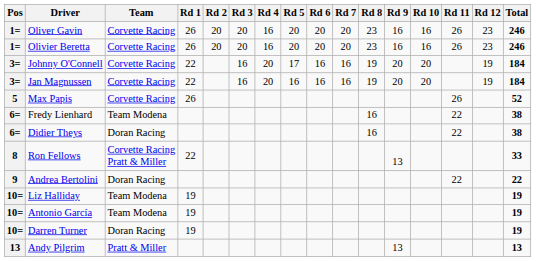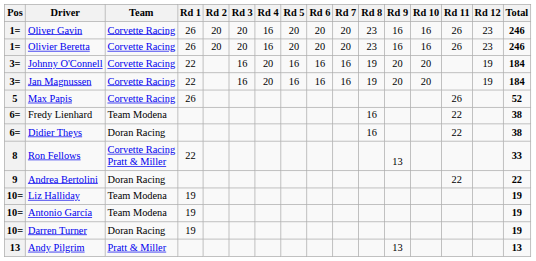Johnny O'Connell | Rd 5: 17 -> 16
